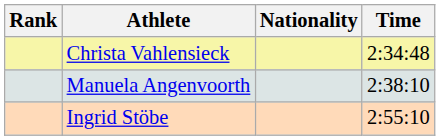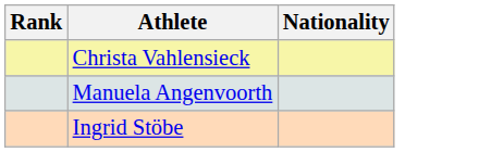- column: Time | 2:34:48 | 2:38:10 | 2:55:10
